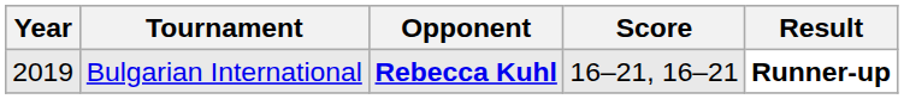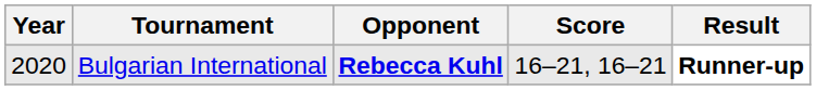Bulgarian International | Year: 2019 -> 2020
